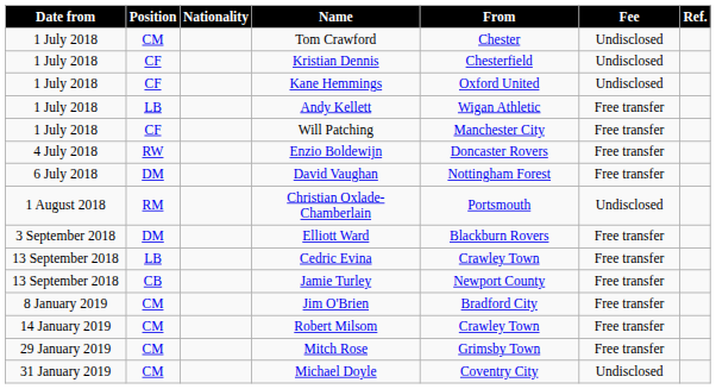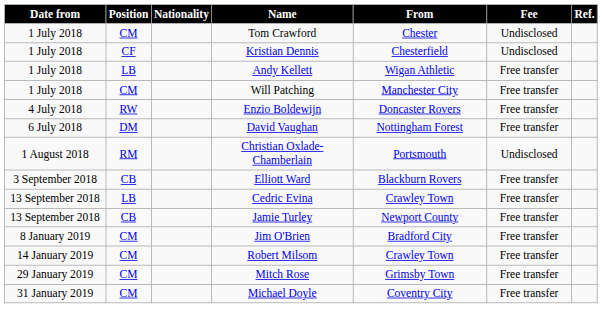- row: 1 July 2018 | CF | Kane Hemmings | Oxford United | Undisclosed
Will Patching | Position: CF -> CM
Elliott Ward | Position: DM -> CB
Michael Doyle | Fee: Undisclosed -> Free transfer
